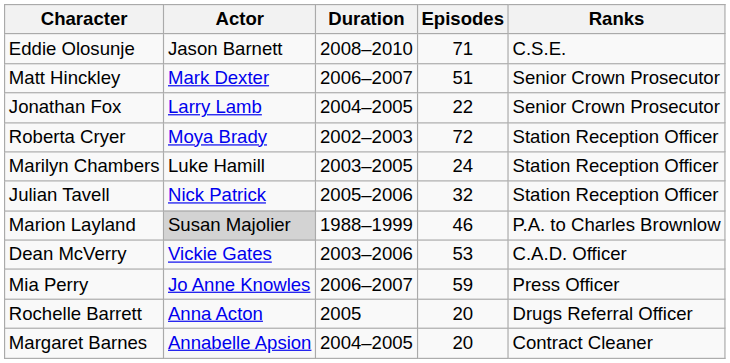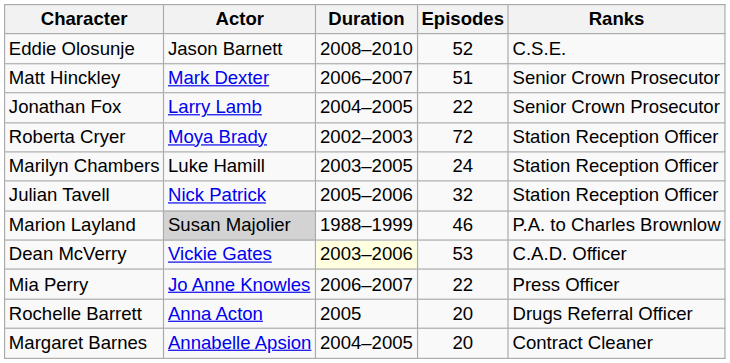Eddie Olosunje | Episodes: 71 -> 52
Dean McVerry | Duration: no background -> lightyellow background
Mia Perry | Episodes: 59 -> 22
